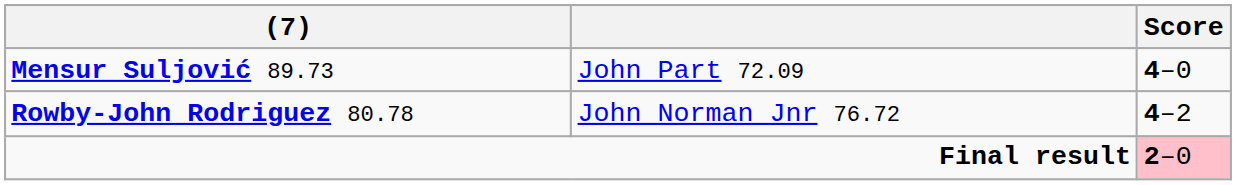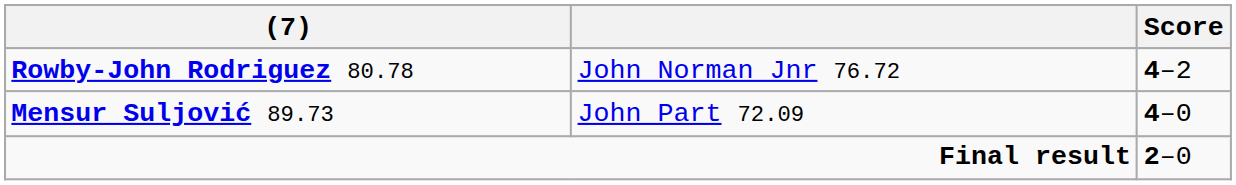rows swapped: Mensur Suljović 89.73 <-> Rowby-John Rodriguez 80.78
Final result | Score: pink background -> no background
